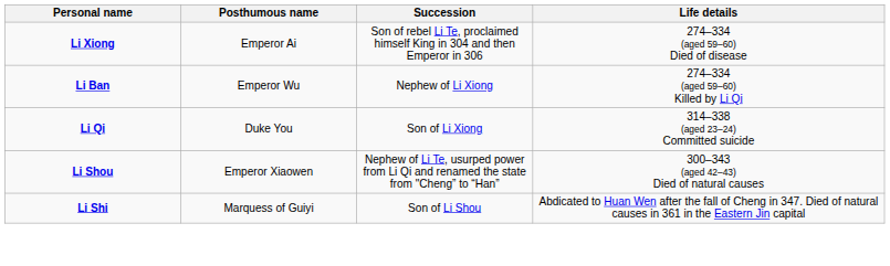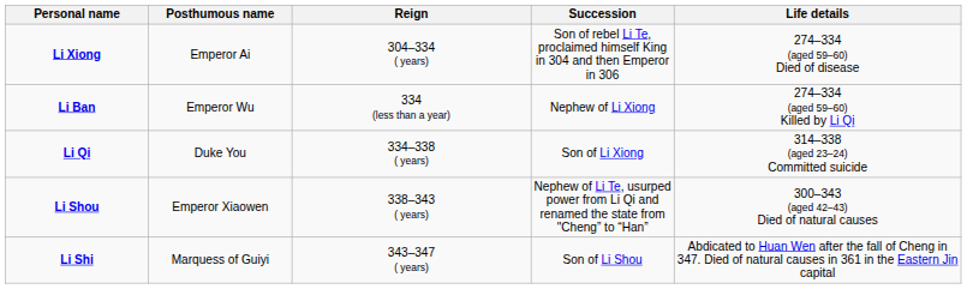+ column: Reign | 304–334 ( years) | 334 (less than a year) | 334–338 ( years) | 338–343 ( years) | 343–347 ( years)
